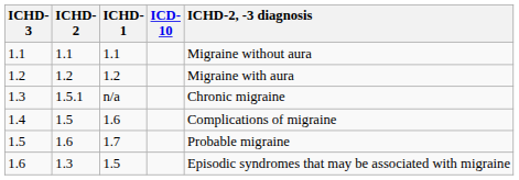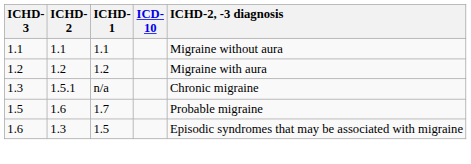- row: 1.4 | 1.5 | 1.6 | Complications of migraine
